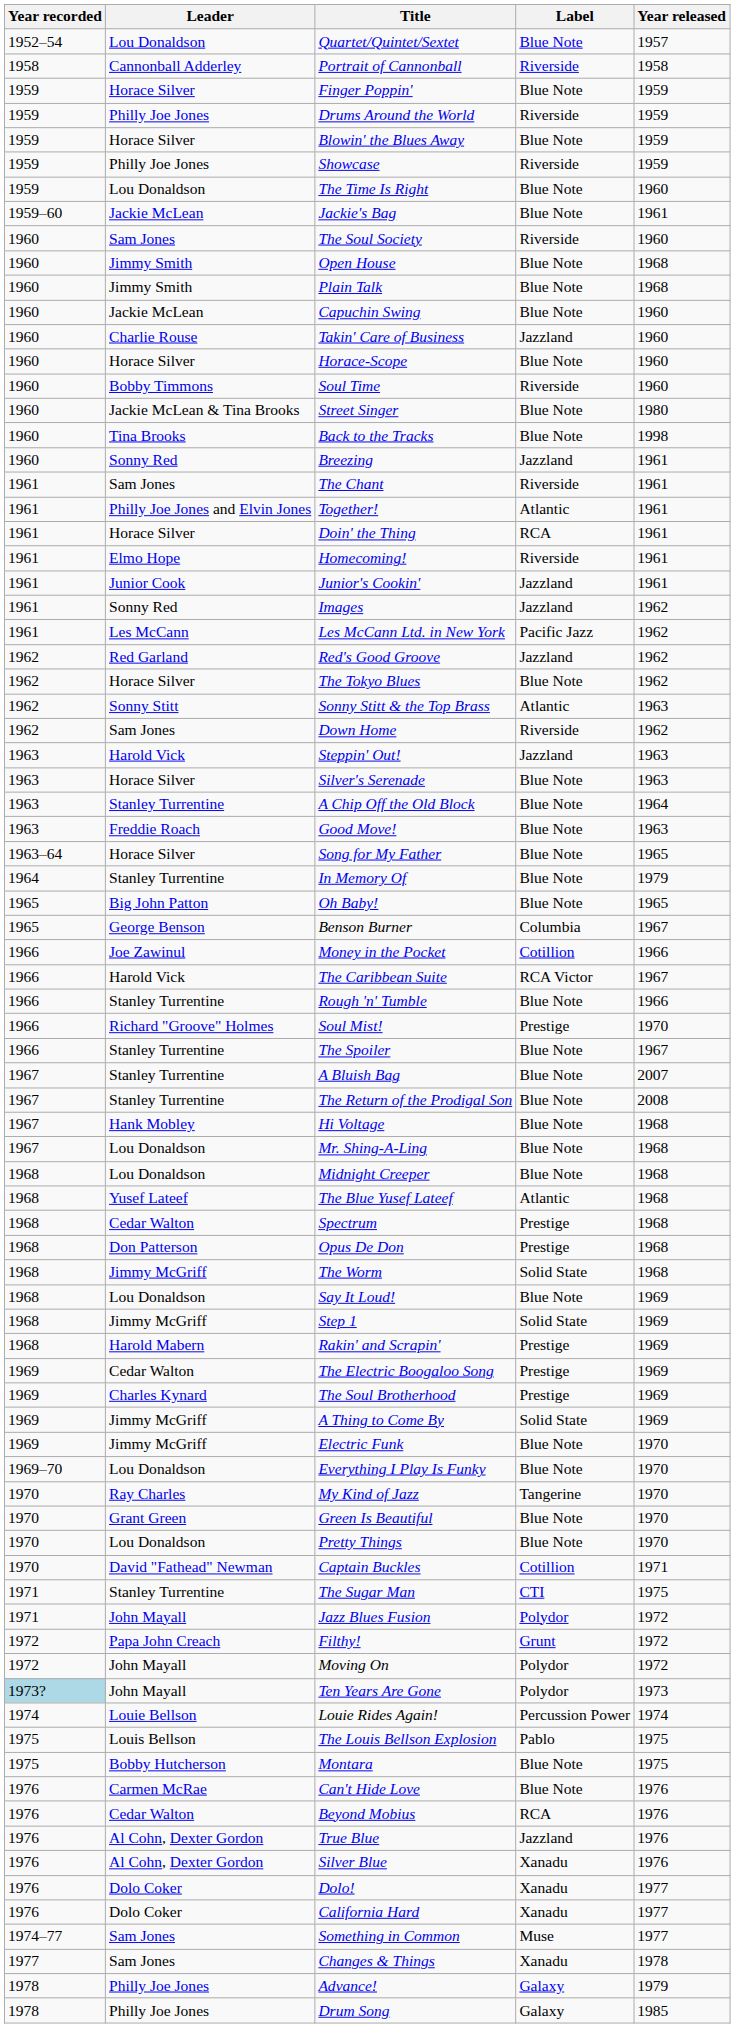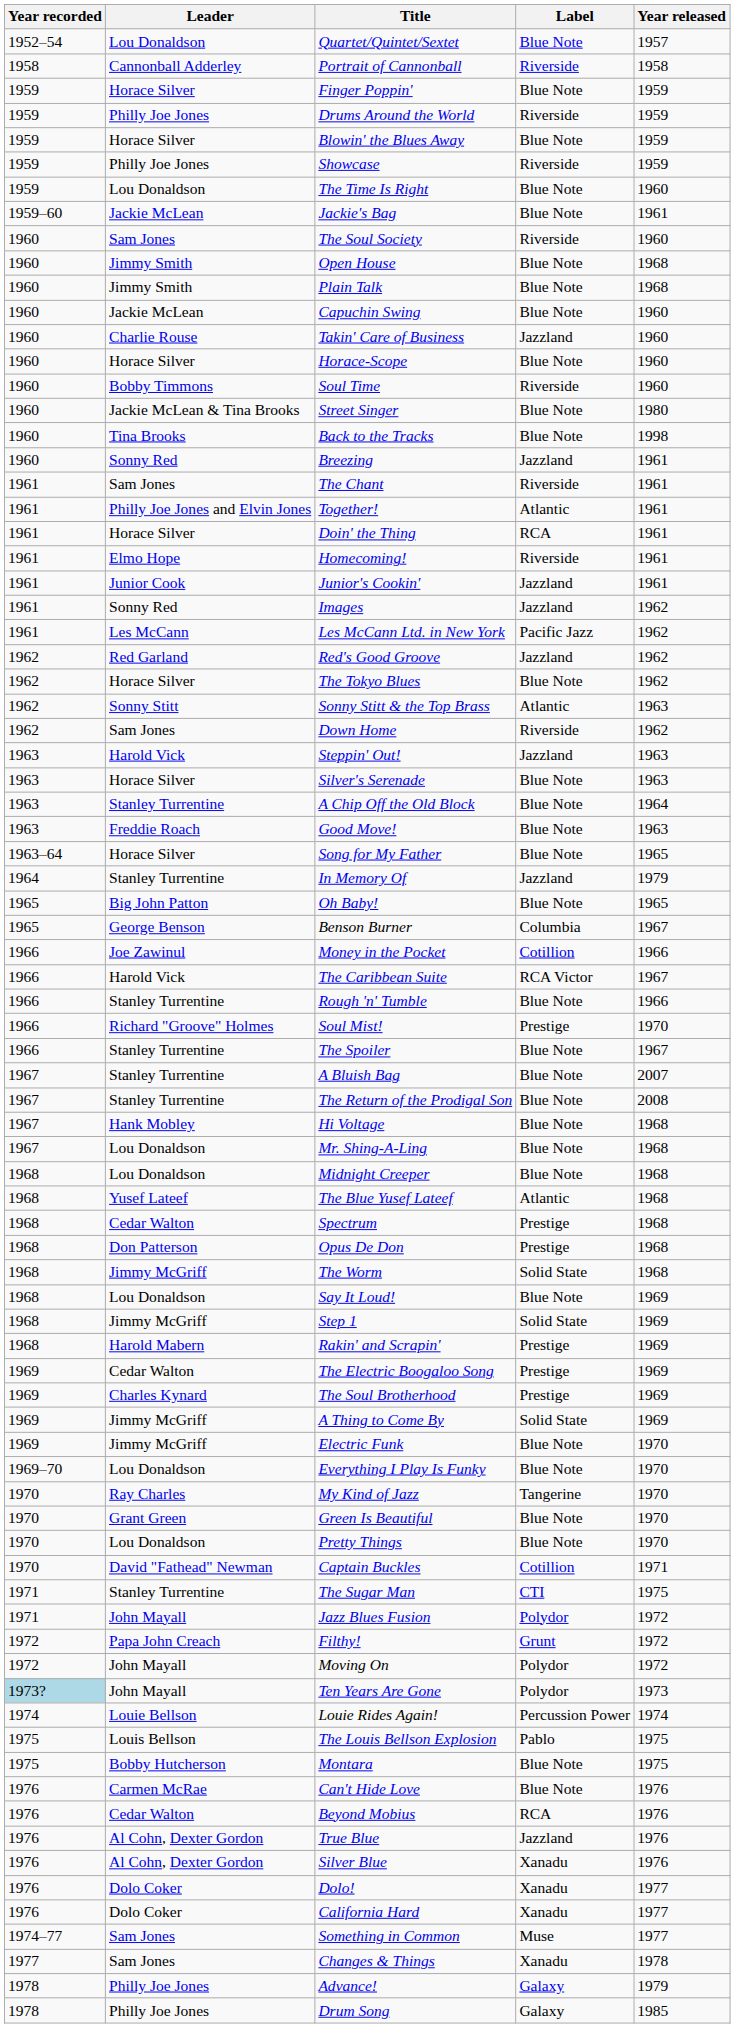In Memory Of | Label: Blue Note -> Jazzland
